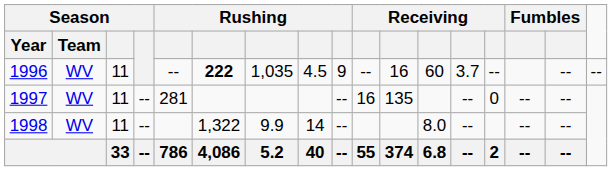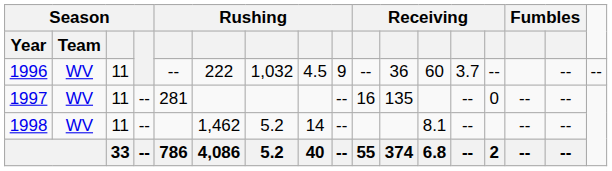1996 | column 6: bold -> normal
1996 | column 7: 1,035 -> 1,032
1996 | column 11: 16 -> 36
1998 | column 6: 1,322 -> 1,462
1998 | column 7: 9.9 -> 5.2
1998 | column 12: 8.0 -> 8.1
